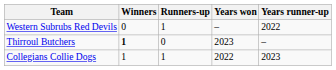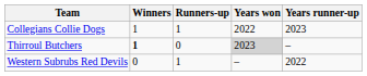rows swapped: Collegians Collie Dogs <-> Western Subrubs Red Devils
Thirroul Butchers | Years won: no background -> lightgrey background
